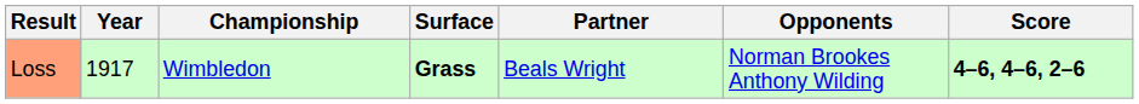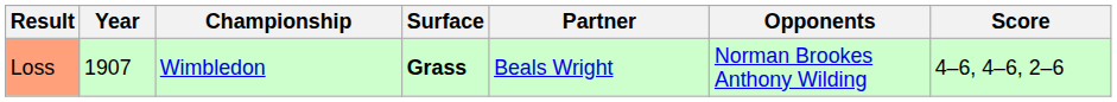Loss | Year: 1917 -> 1907
Loss | Score: bold -> normal
